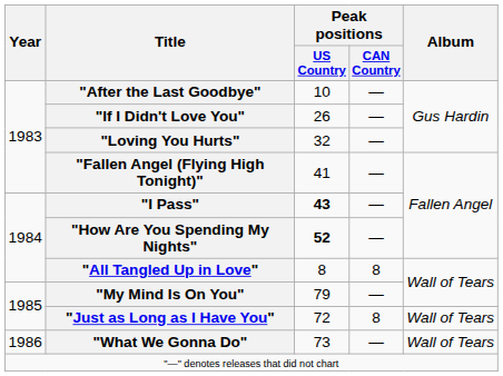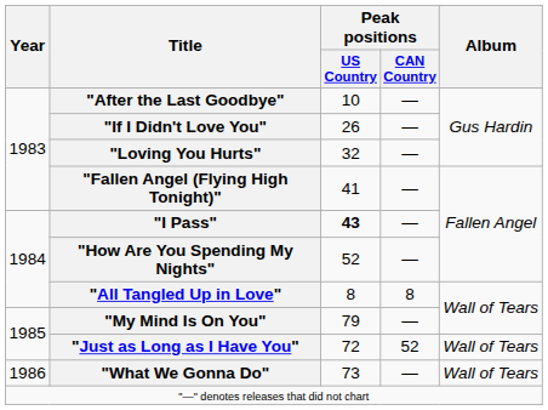"How Are You Spending My Nights" | Peak positions / US Country: bold -> normal
"Just as Long as I Have You" | Peak positions / CAN Country: 8 -> 52
